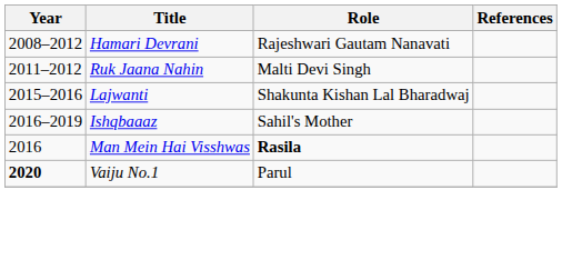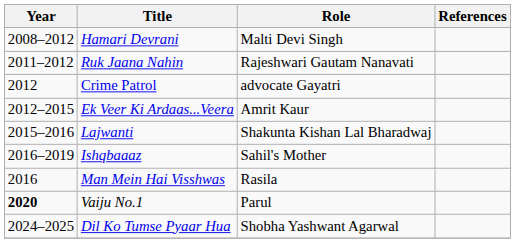Hamari Devrani | Role: Rajeshwari Gautam Nanavati -> Malti Devi Singh
Ruk Jaana Nahin | Role: Malti Devi Singh -> Rajeshwari Gautam Nanavati
+ row: 2012 | Crime Patrol | advocate Gayatri
+ row: 2012–2015 | Ek Veer Ki Ardaas...Veera | Amrit Kaur
Man Mein Hai Visshwas | Role: bold -> normal
+ row: 2024–2025 | Dil Ko Tumse Pyaar Hua | Shobha Yashwant Agarwal
